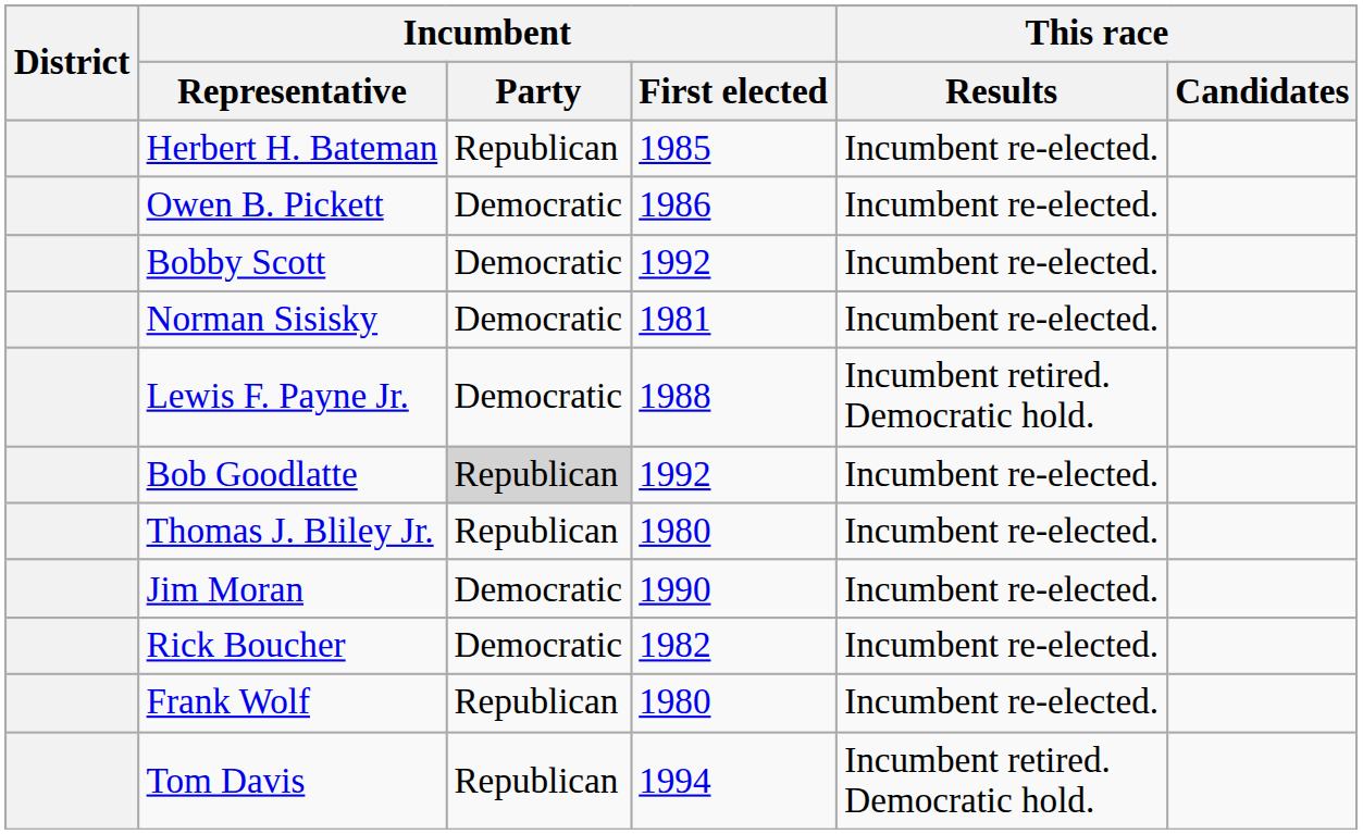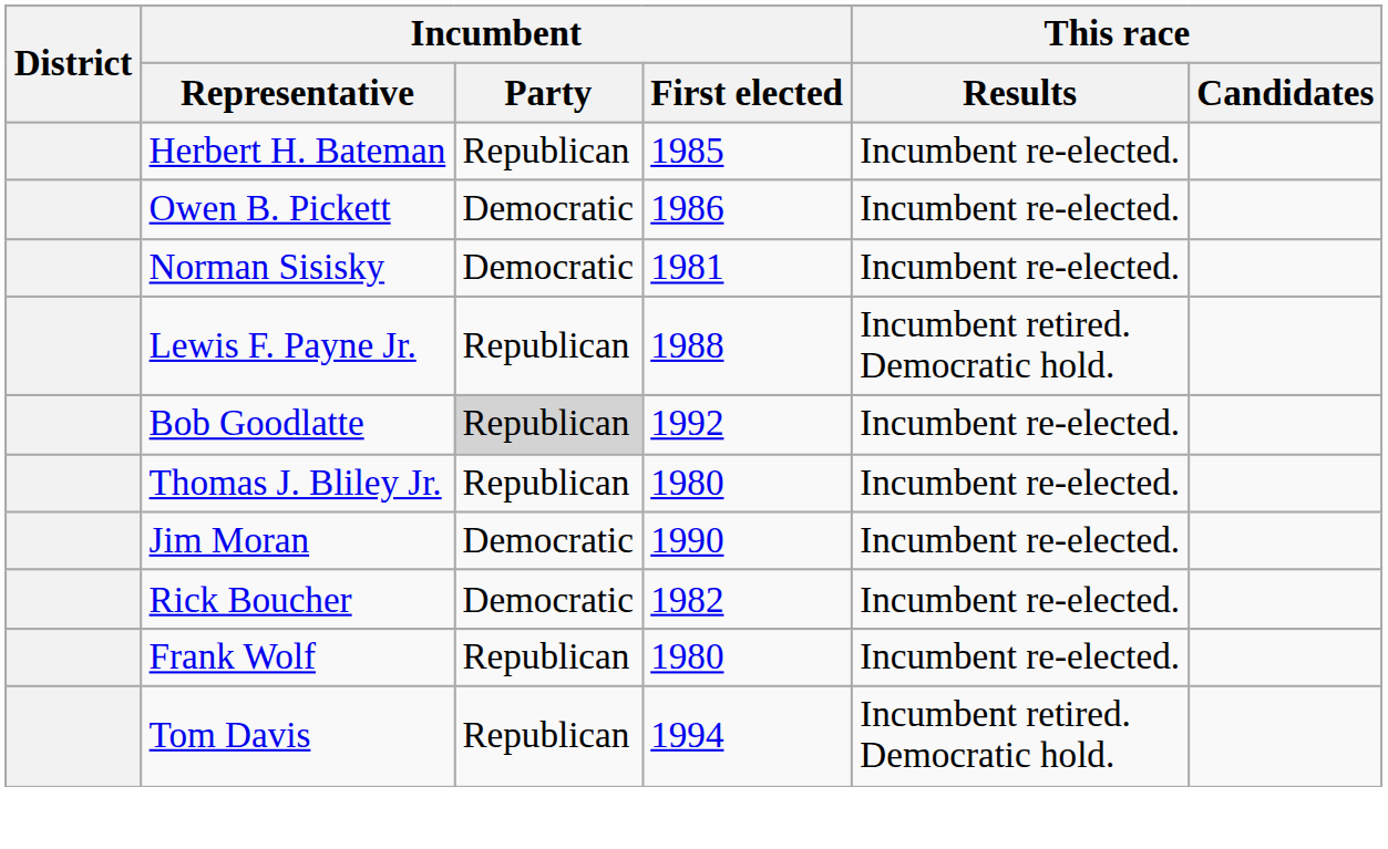- row: Bobby Scott | Democratic | 1992 | Incumbent re-elected.
Lewis F. Payne Jr. | Incumbent / Party: Democratic -> Republican
